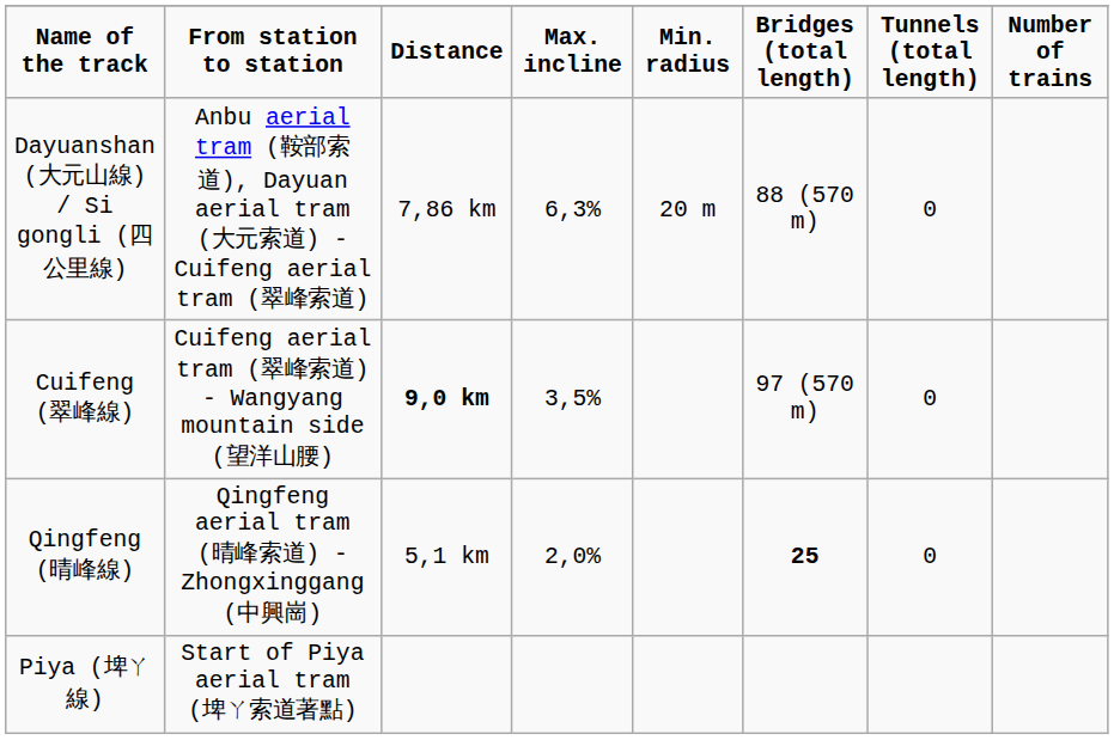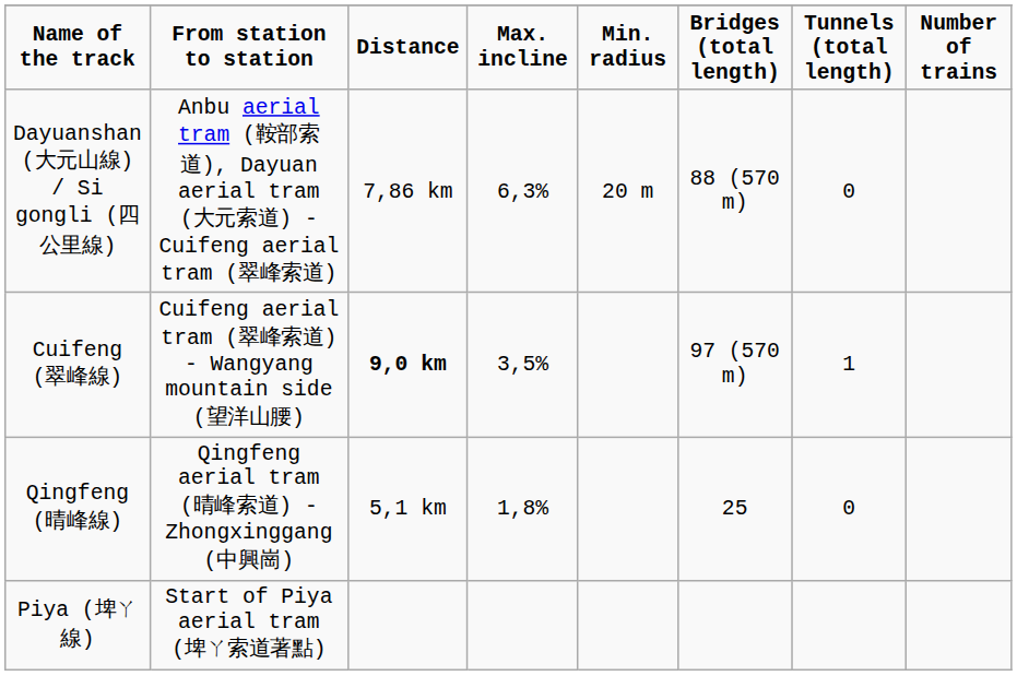Cuifeng (翠峰線) | Tunnels (total length): 0 -> 1
Qingfeng (晴峰線) | Max. incline: 2,0% -> 1,8%
Qingfeng (晴峰線) | Bridges (total length): bold -> normal
